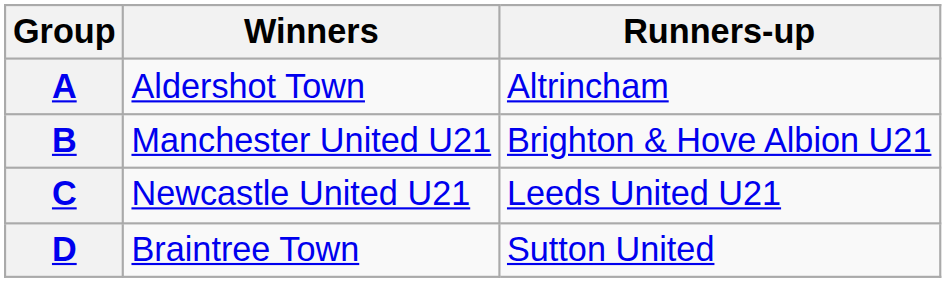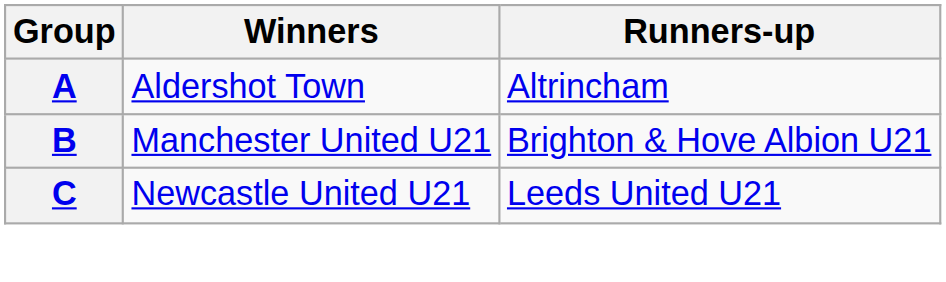- row: D | Braintree Town | Sutton United
